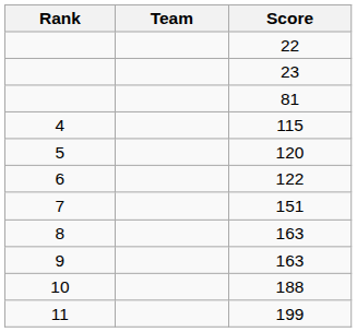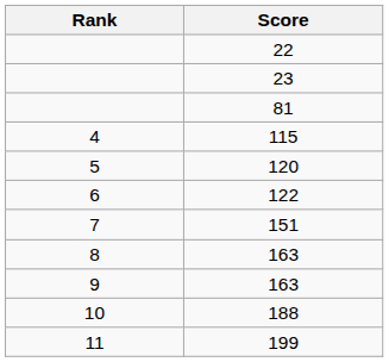- column: Team
